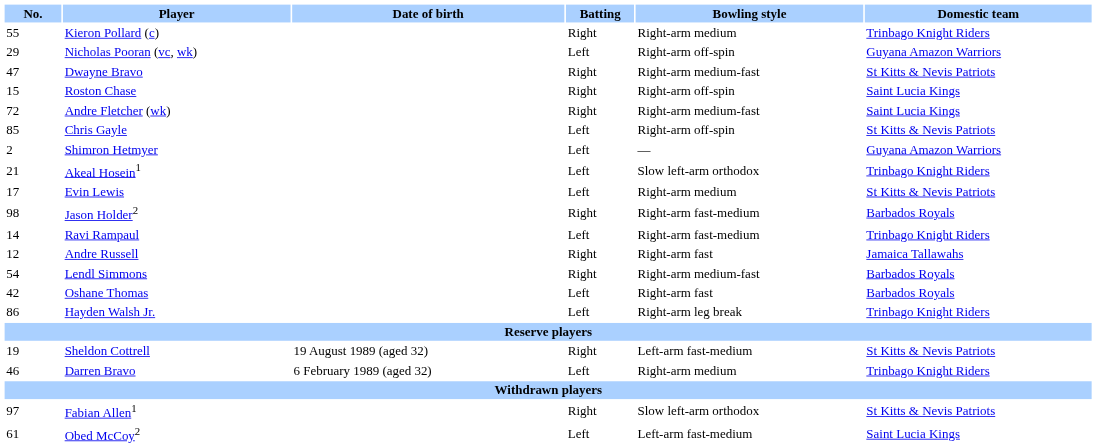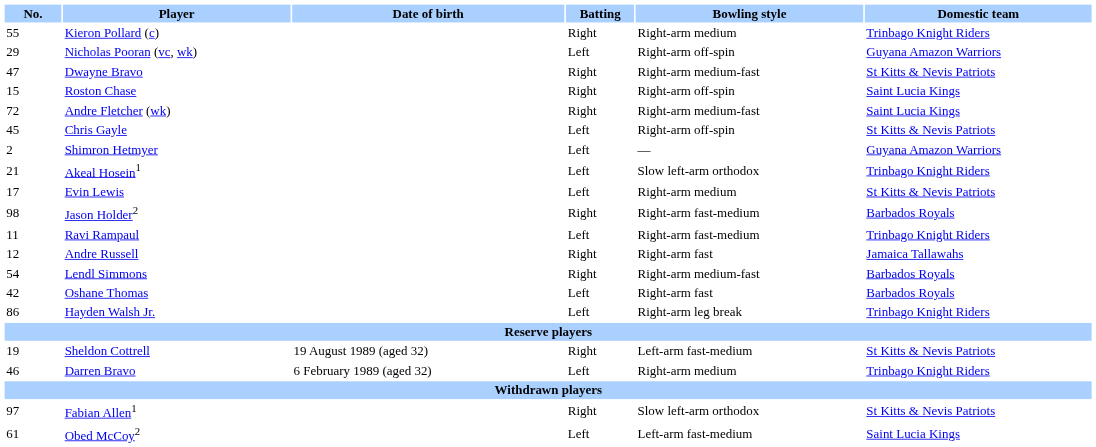Chris Gayle | No.: 85 -> 45
Ravi Rampaul | No.: 14 -> 11
